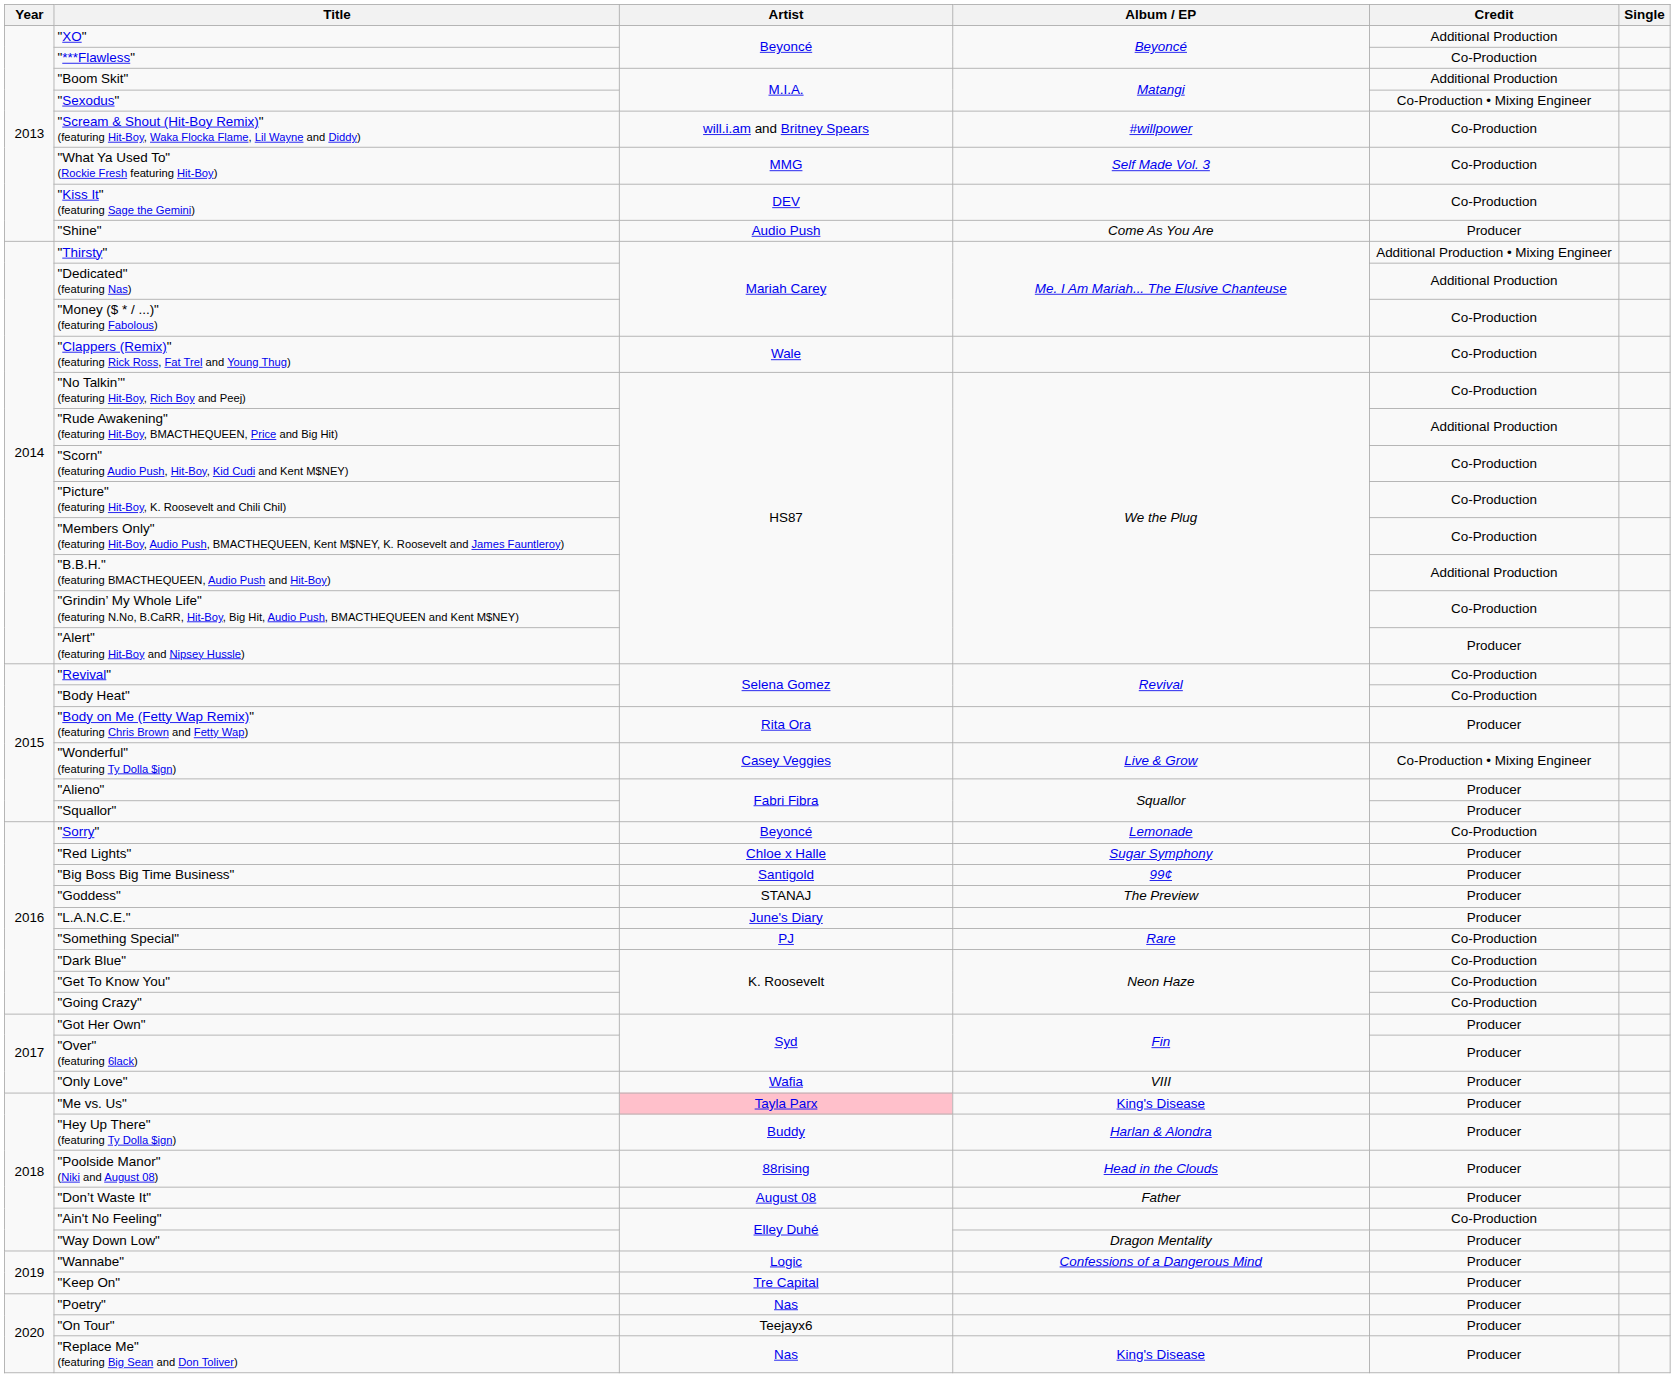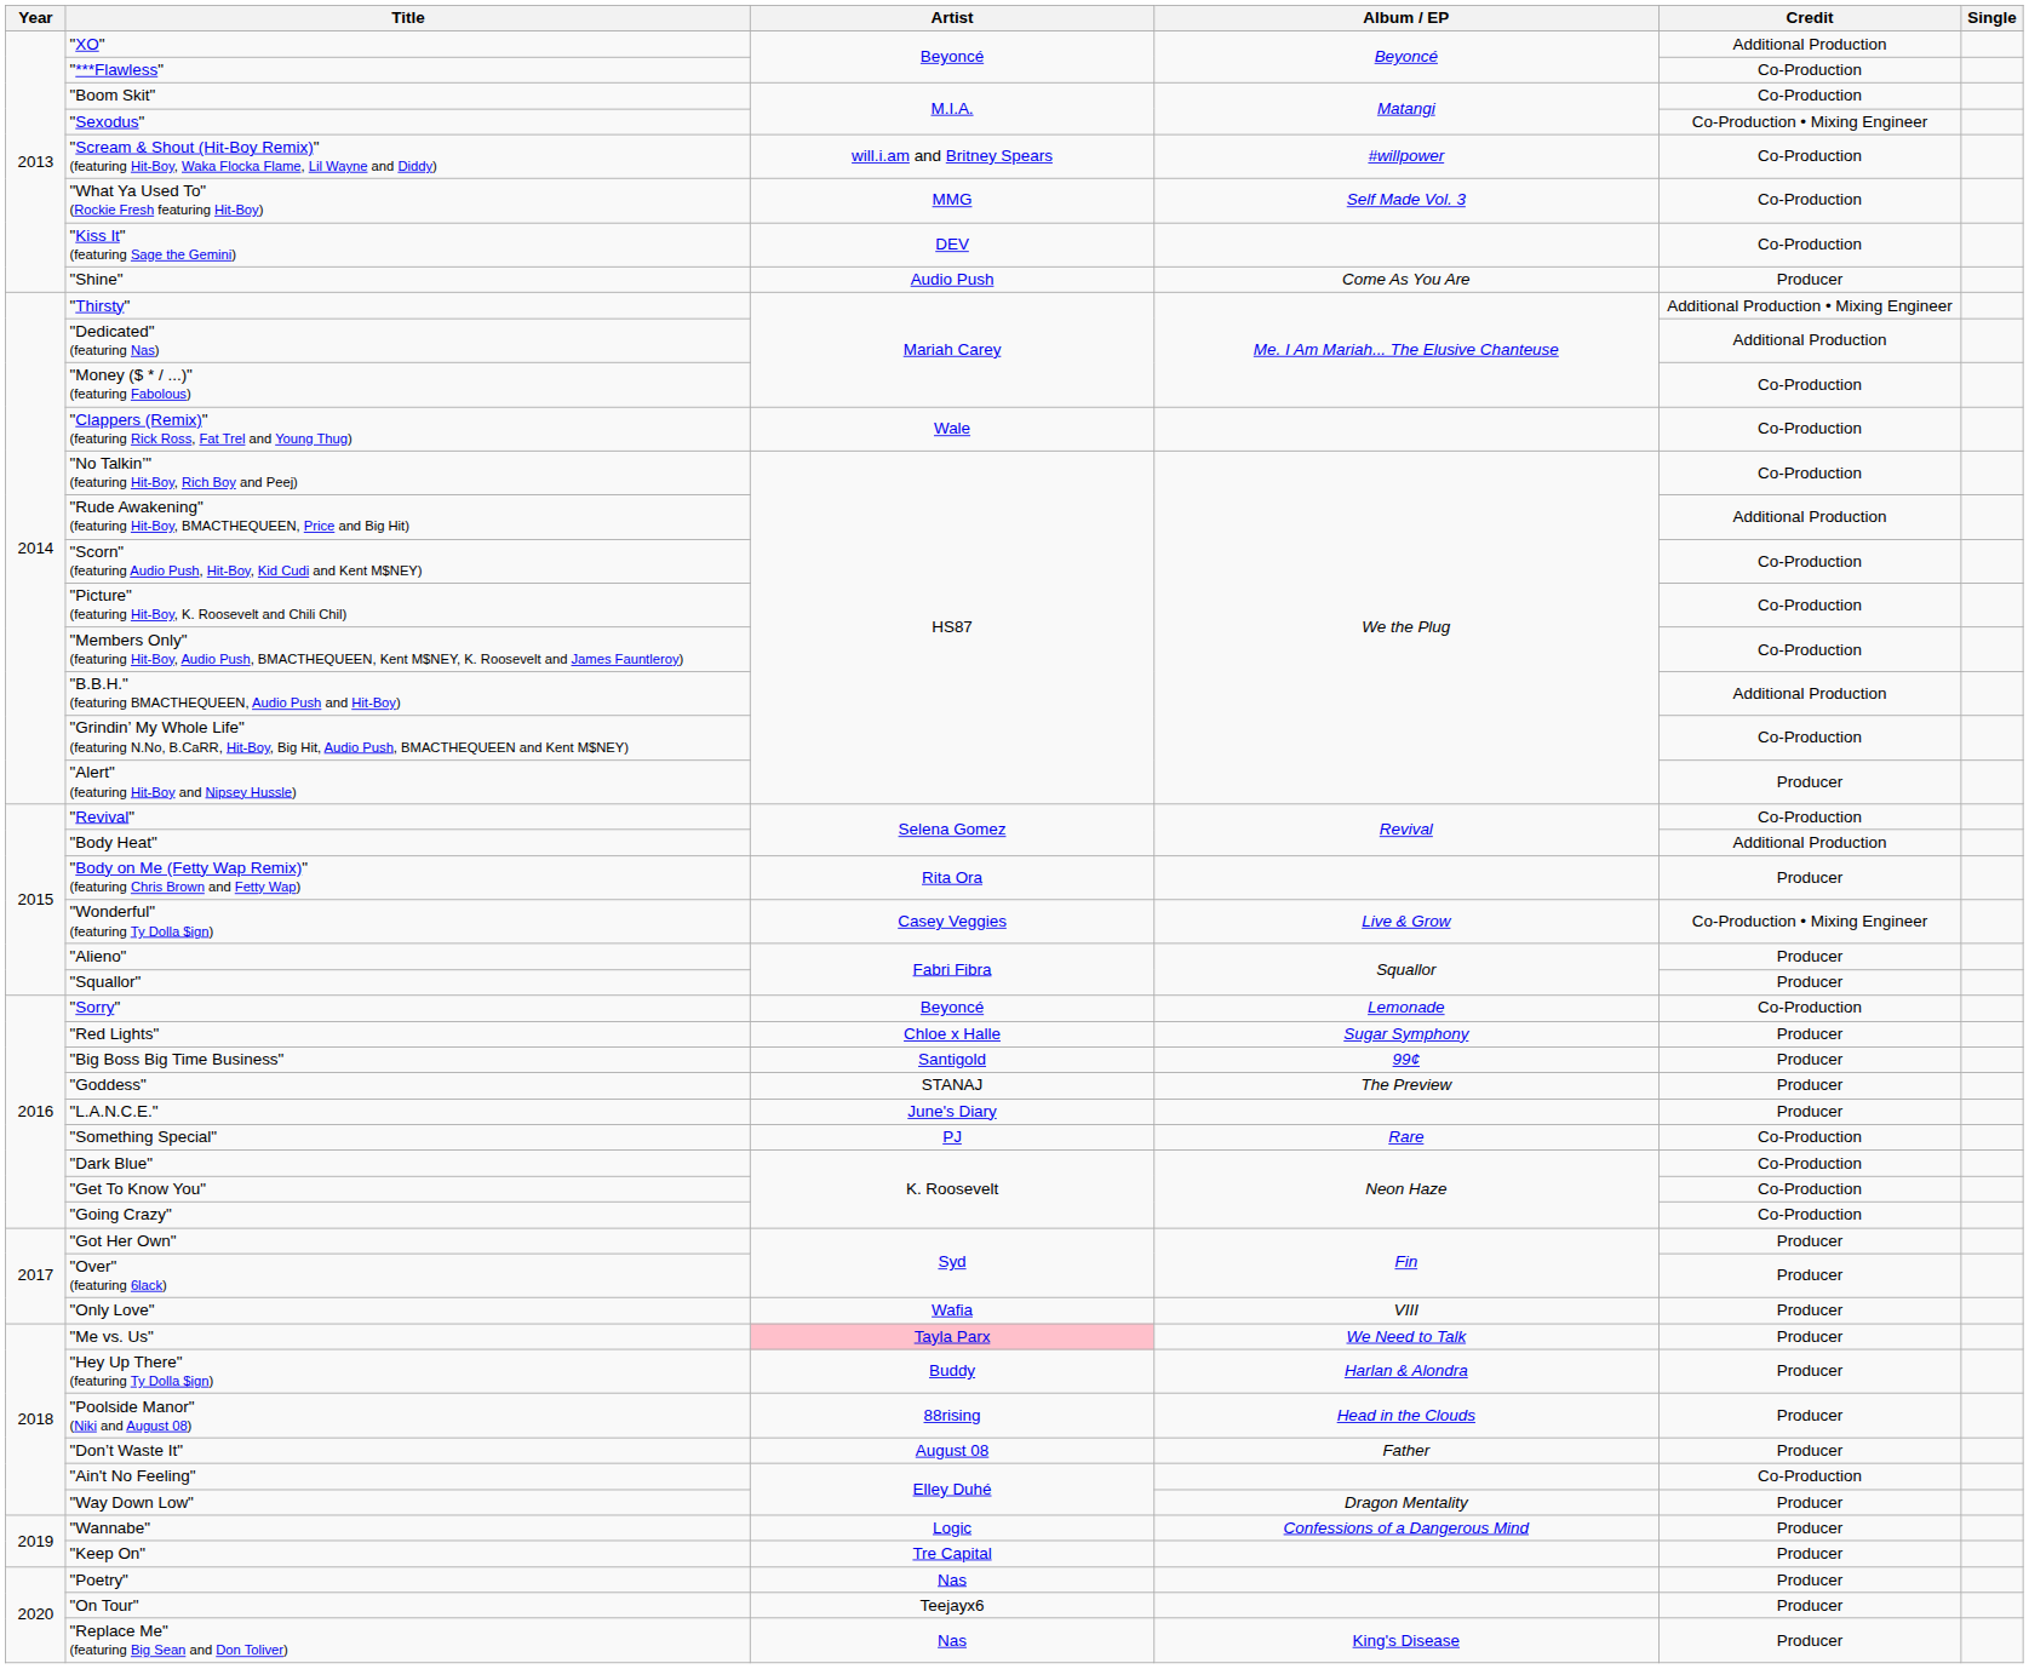"Boom Skit" | Credit: Additional Production -> Co-Production
"Body Heat" | Credit: Co-Production -> Additional Production
"Me vs. Us" | Album / EP: King's Disease -> We Need to Talk
